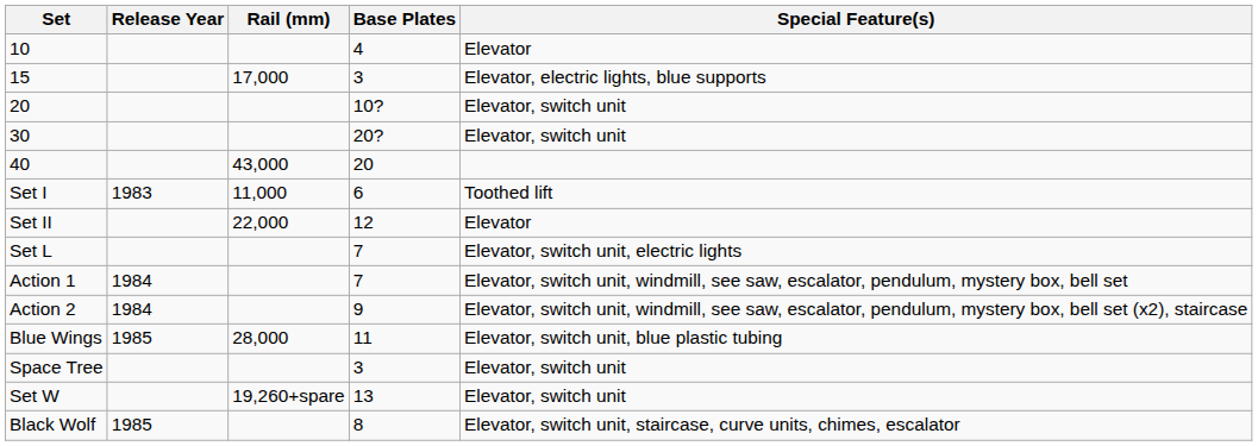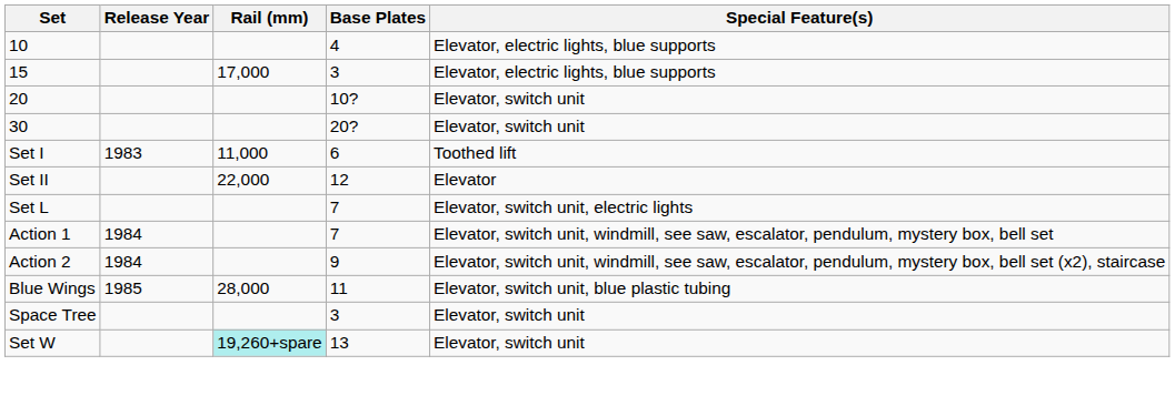10 | Special Feature(s): Elevator -> Elevator, electric lights, blue supports
- row: 40 | 43,000 | 20
Set W | Rail (mm): no background -> paleturquoise background
- row: Black Wolf | 1985 | 8 | Elevator, switch unit, staircase, curve units, chimes, escalator
